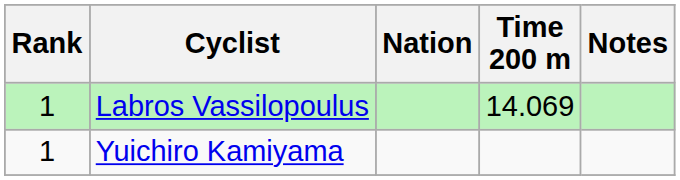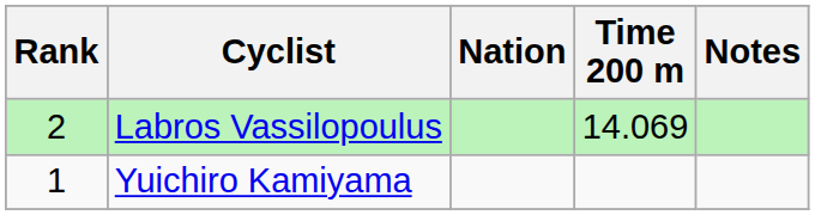Labros Vassilopoulus | Rank: 1 -> 2
